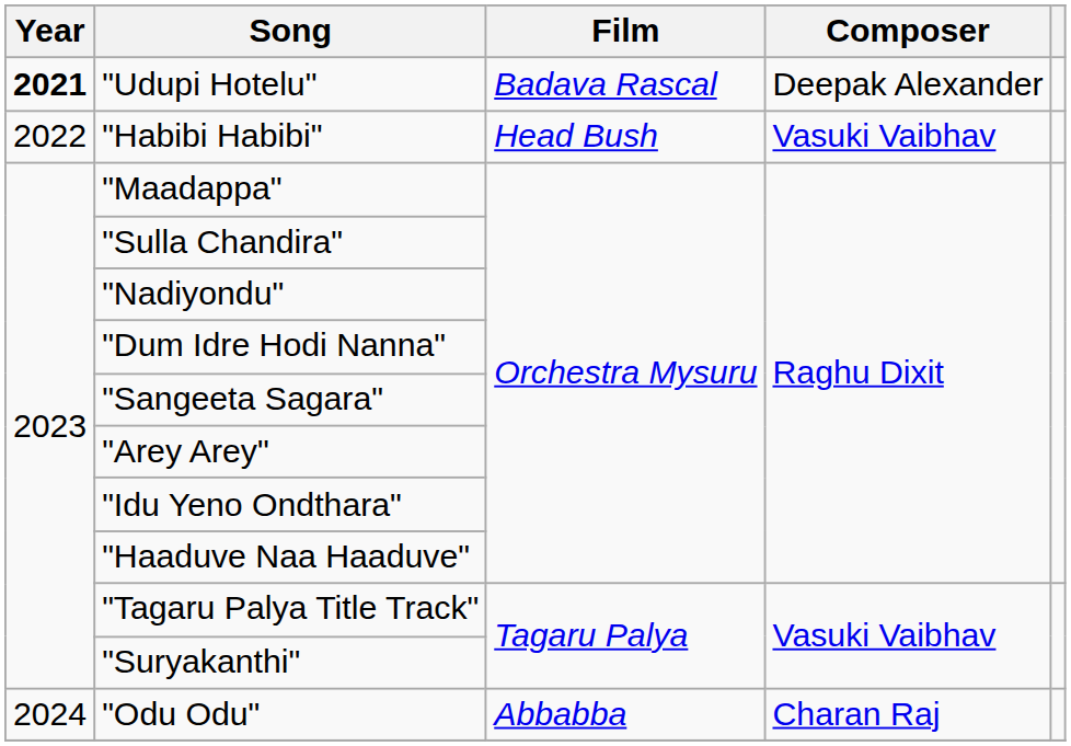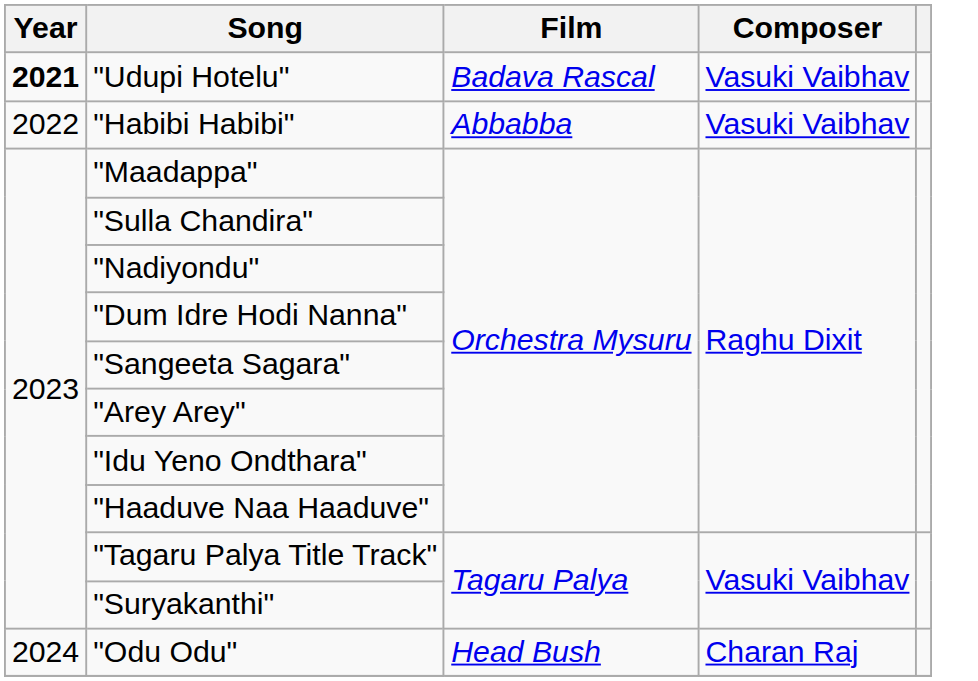"Udupi Hotelu" | Composer: Deepak Alexander -> Vasuki Vaibhav
"Habibi Habibi" | Film: Head Bush -> Abbabba
"Odu Odu" | Film: Abbabba -> Head Bush
